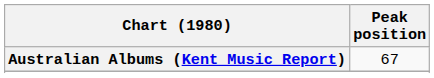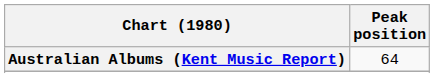Australian Albums (Kent Music Report) | Peak position: 67 -> 64
